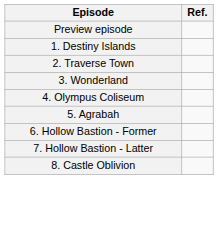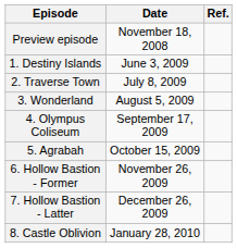+ column: Date | November 18, 2008 | June 3, 2009 | July 8, 2009 | August 5, 2009 | September 17, 2009 | October 15, 2009 | November 26, 2009 | December 26, 2009 | January 28, 2010
